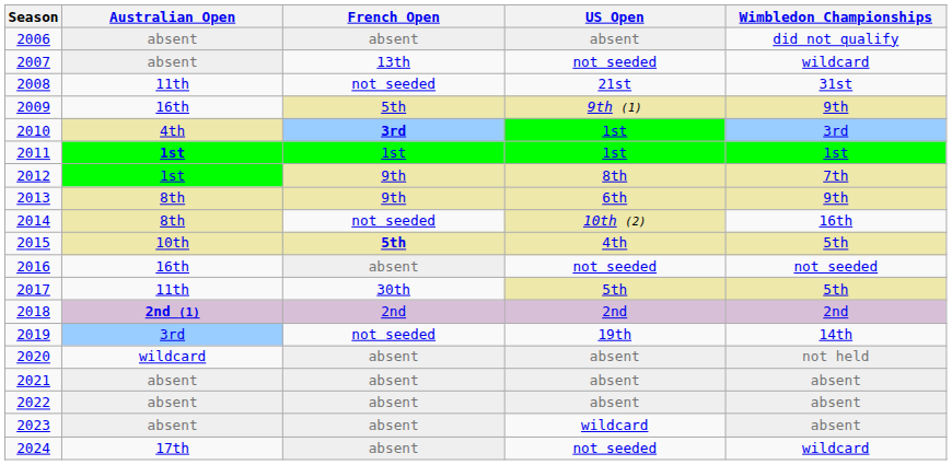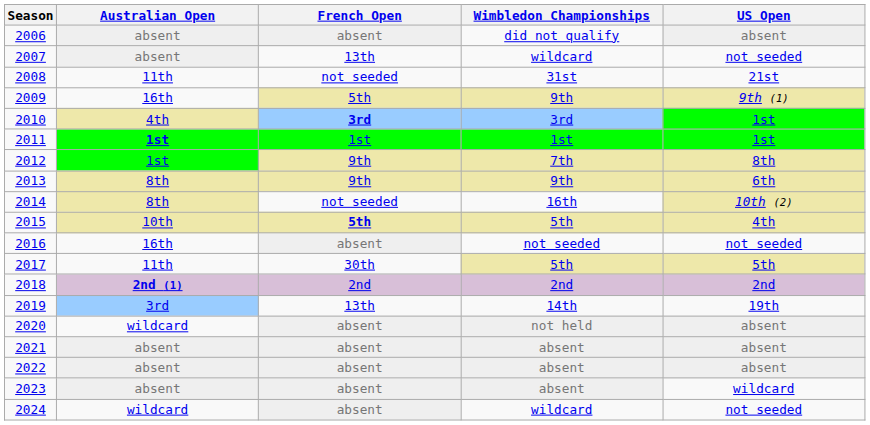columns swapped: Wimbledon Championships <-> US Open
2019 | French Open: not seeded -> 13th
2024 | Australian Open: 17th -> wildcard
